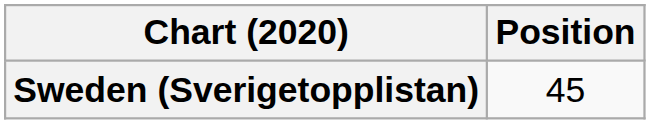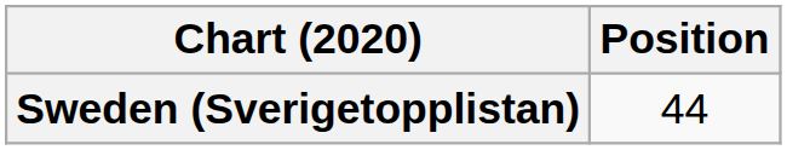Sweden (Sverigetopplistan) | Position: 45 -> 44
